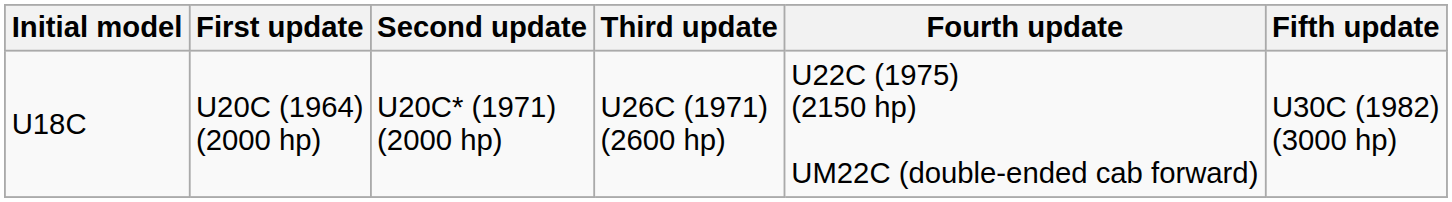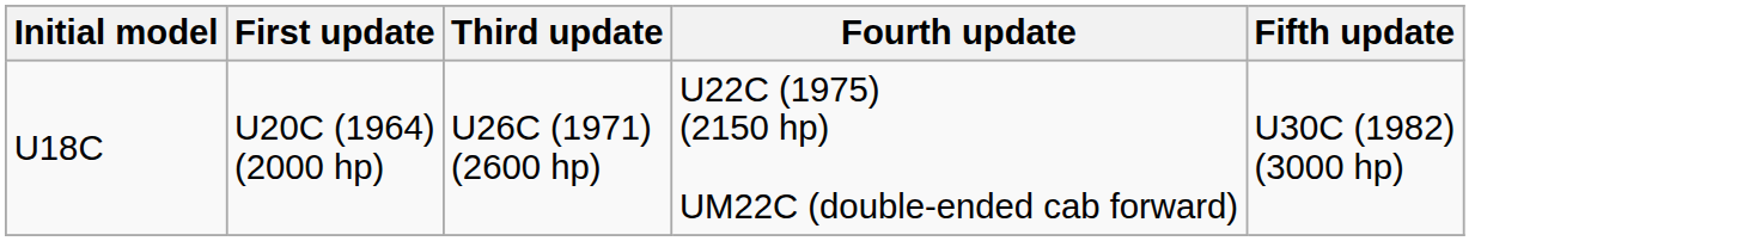- column: Second update | U20C* (1971) (2000 hp)
